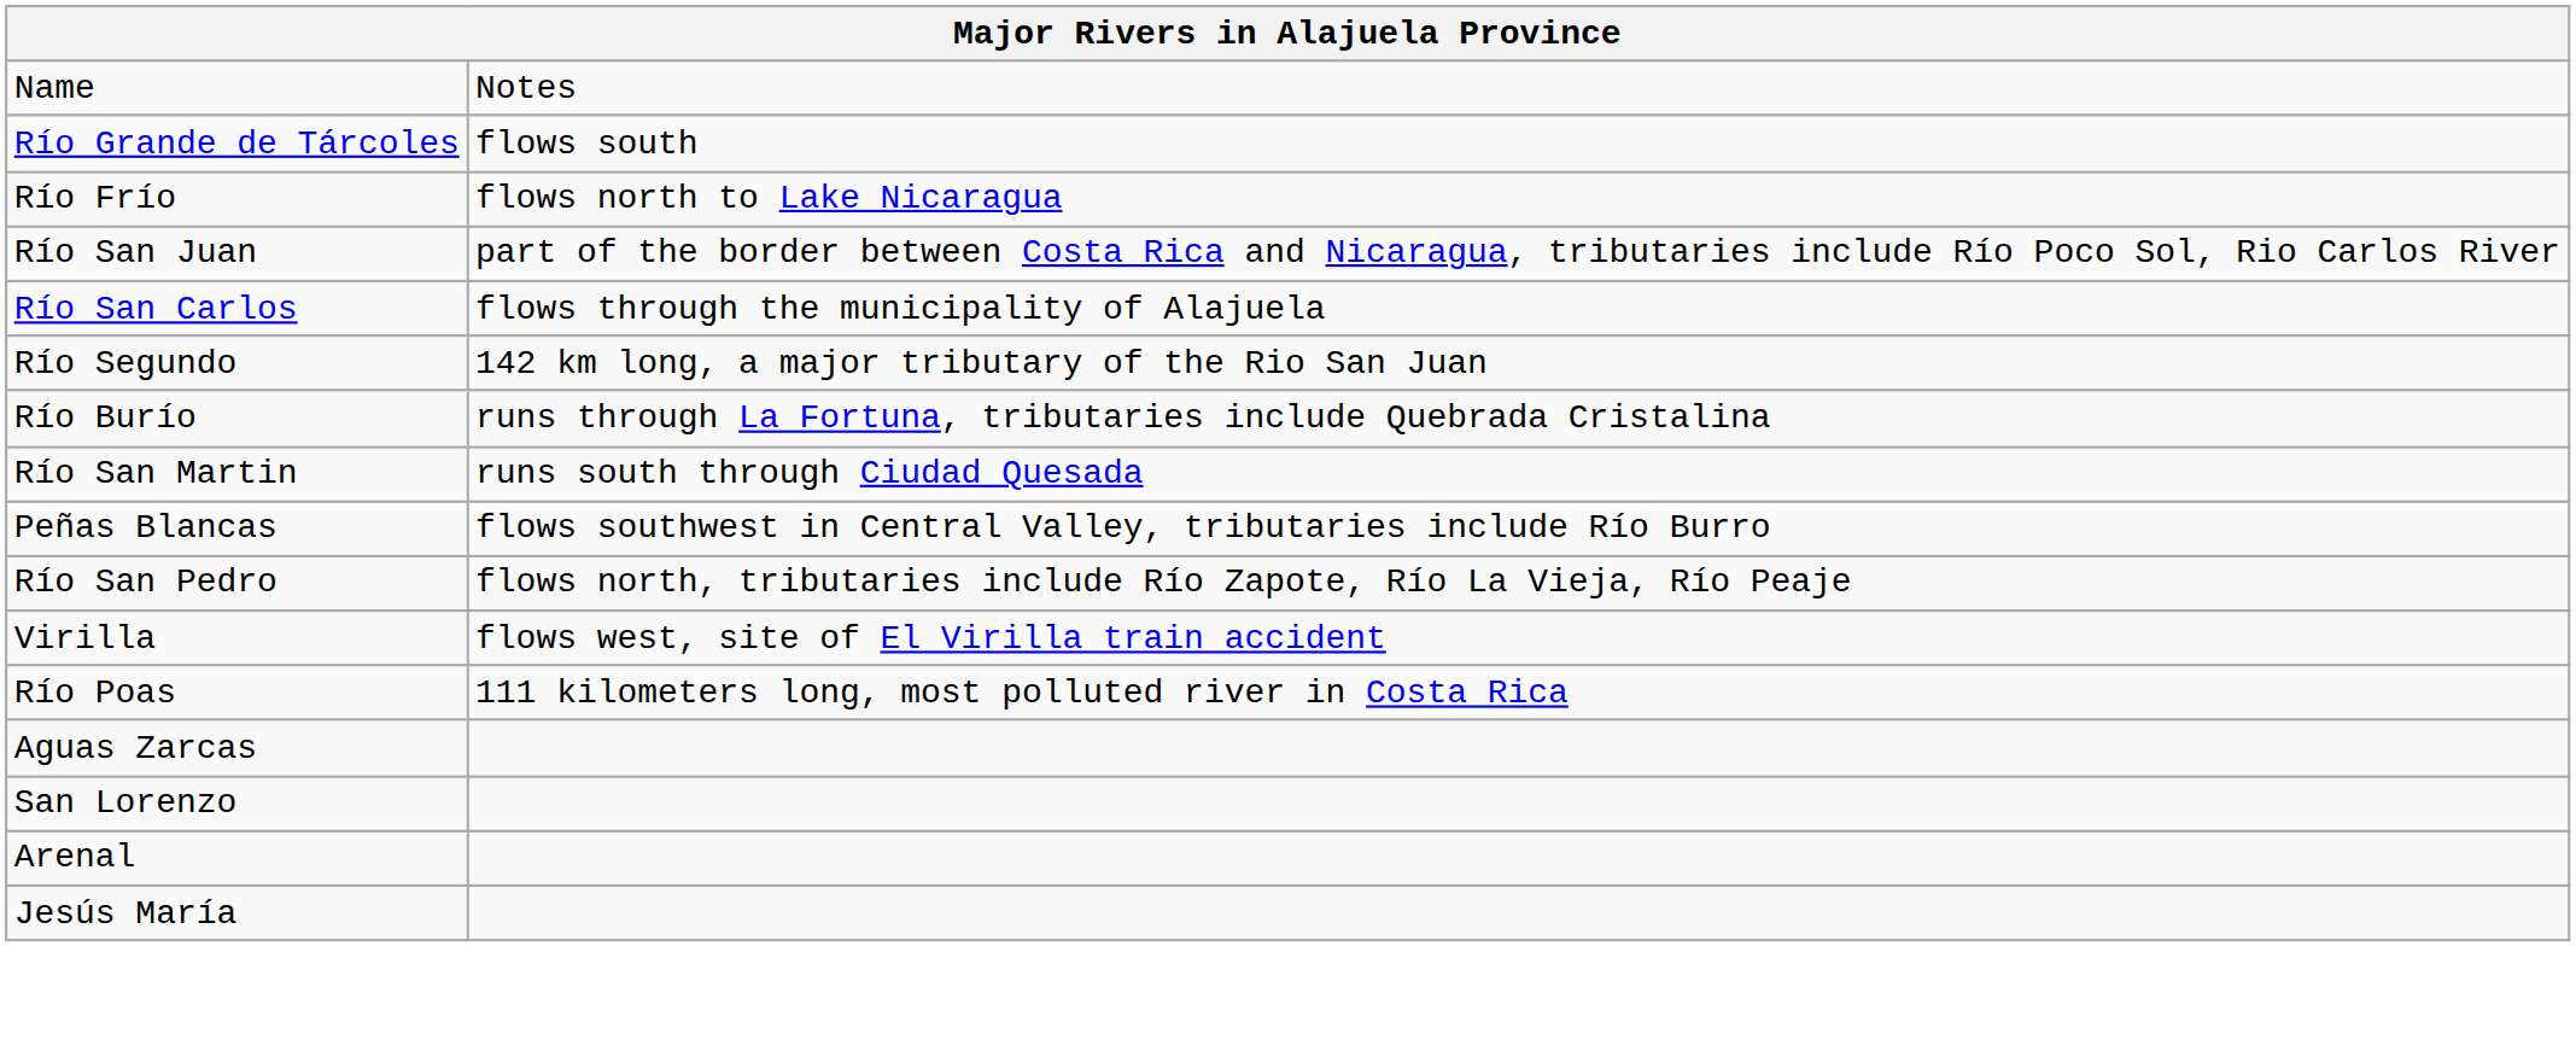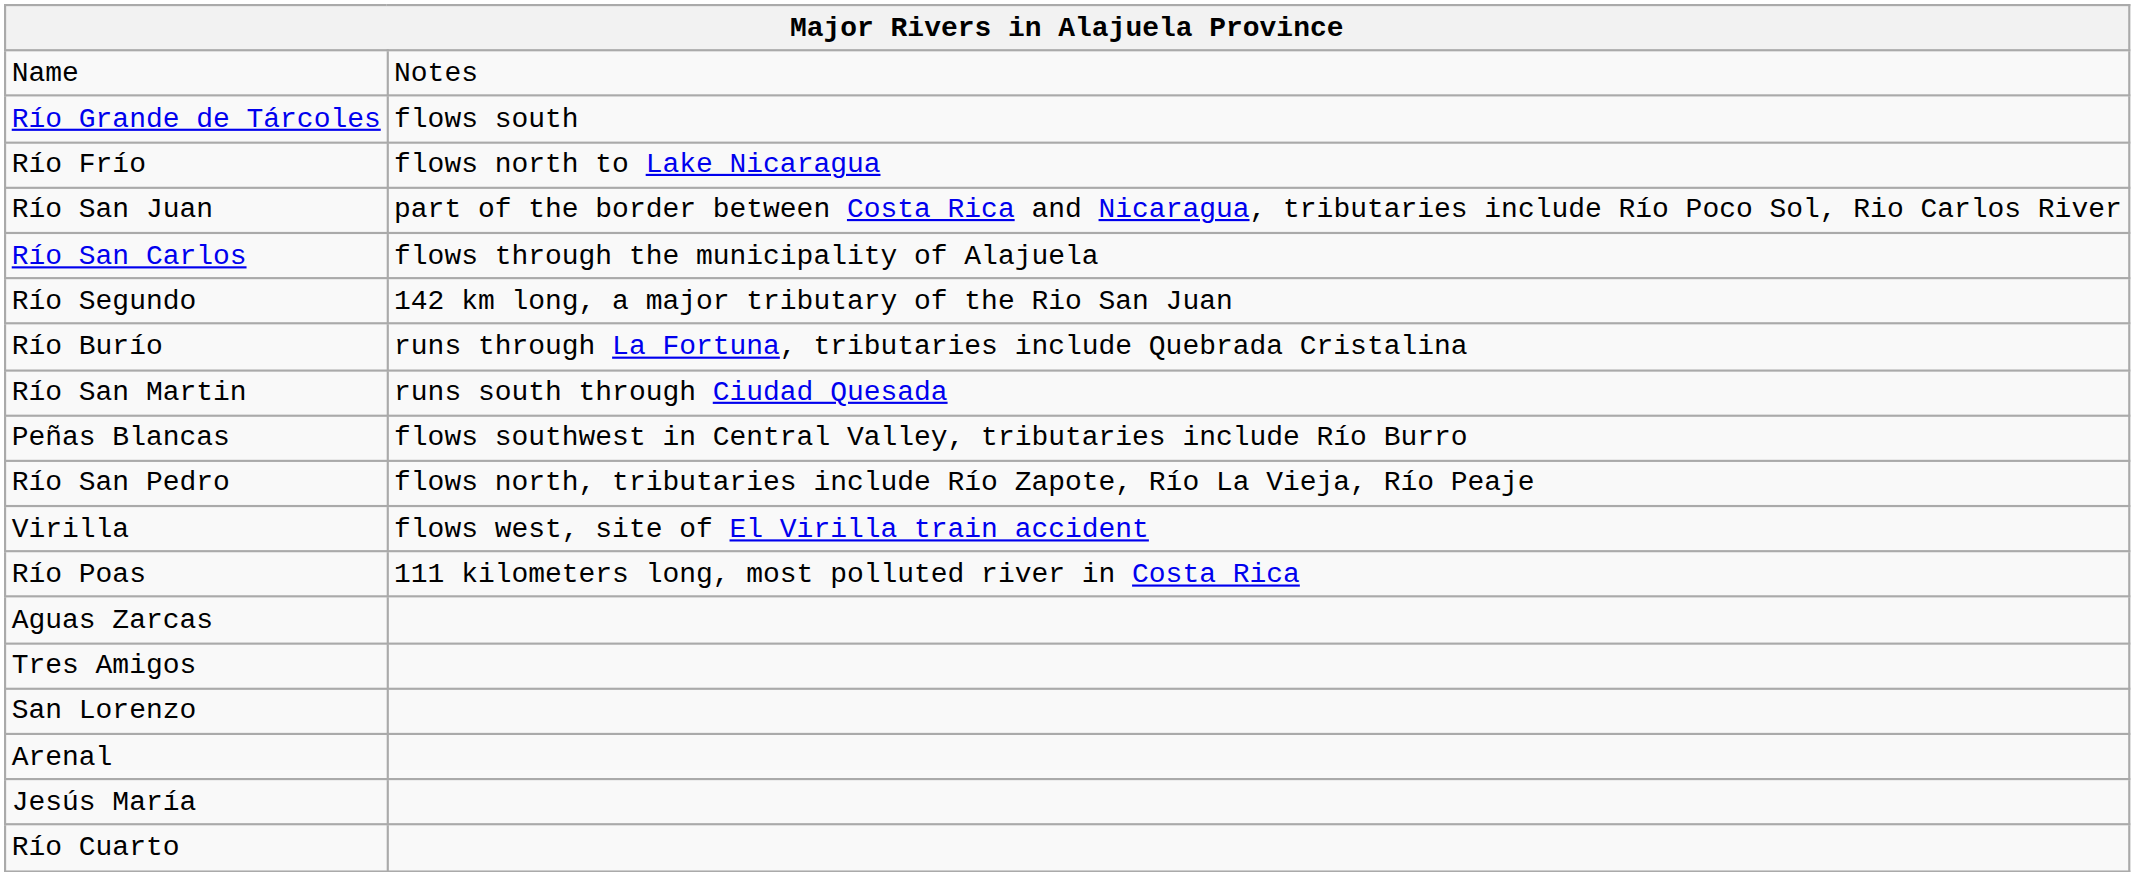+ row: Tres Amigos
+ row: Río Cuarto
